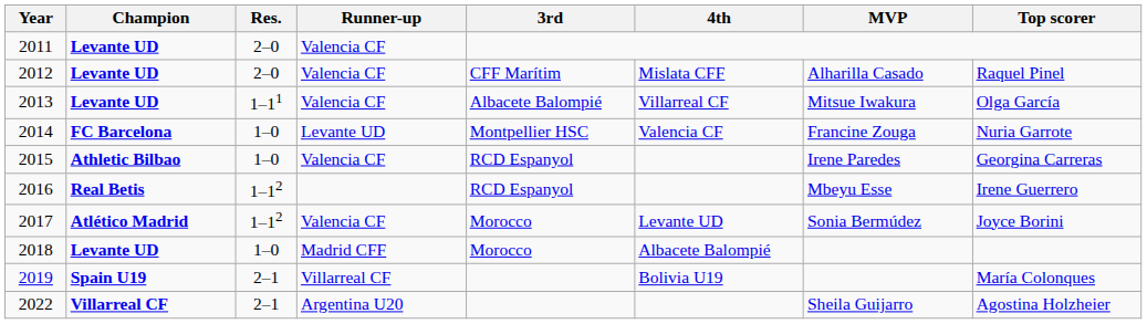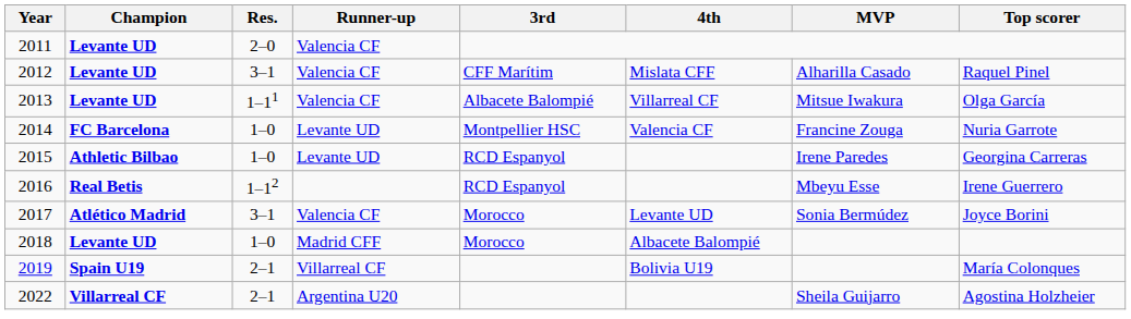2012 | Res.: 2–0 -> 3–1
2015 | Runner-up: Valencia CF -> Levante UD
2017 | Res.: 1–12 -> 3–1
